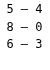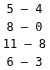+ row: 11 – 8
